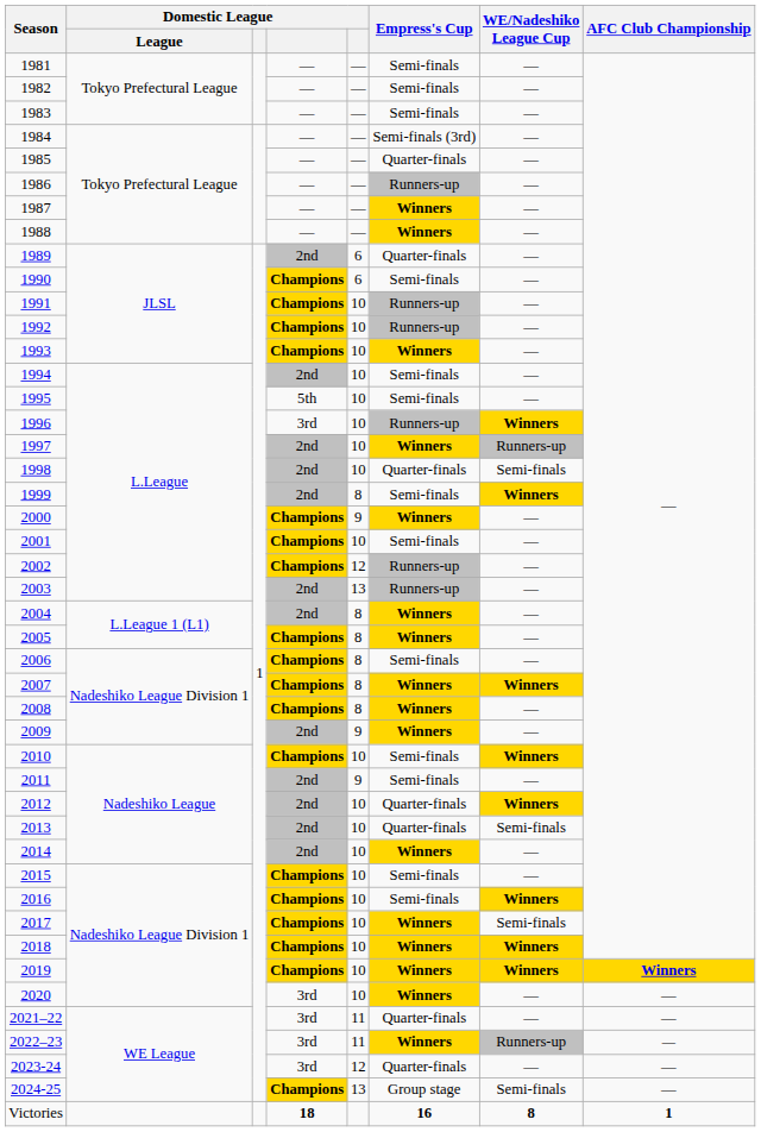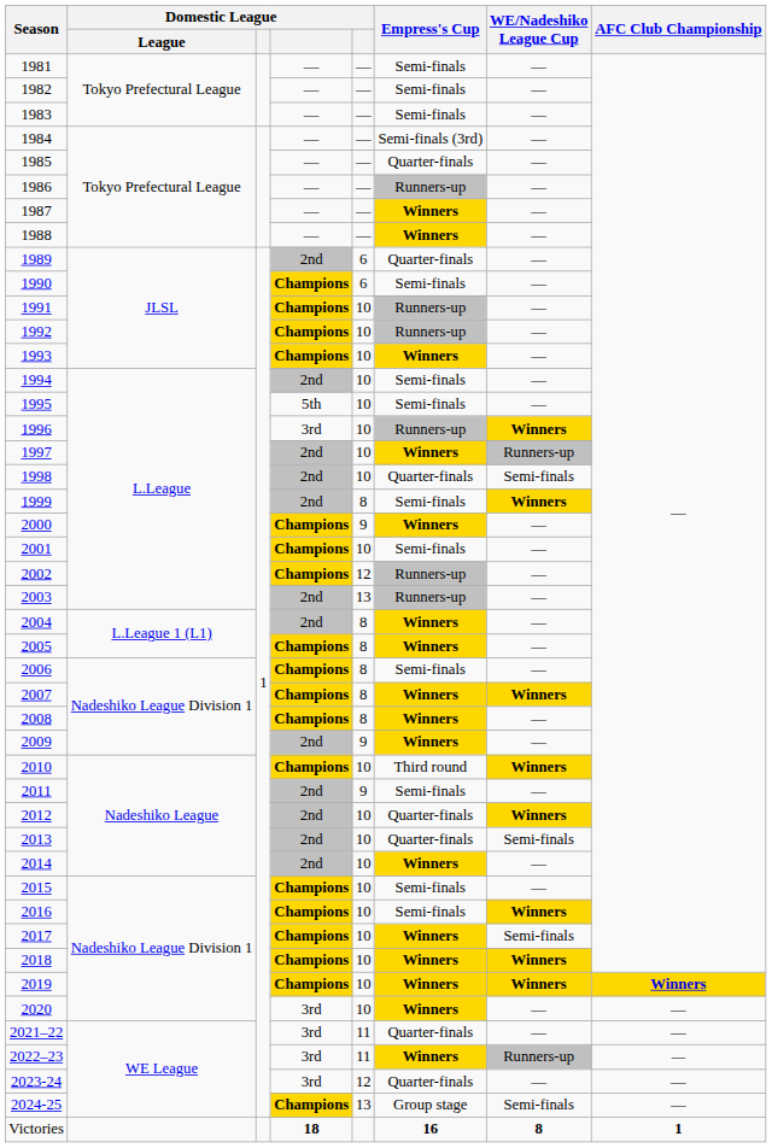2010 | Empress's Cup: Semi-finals -> Third round
